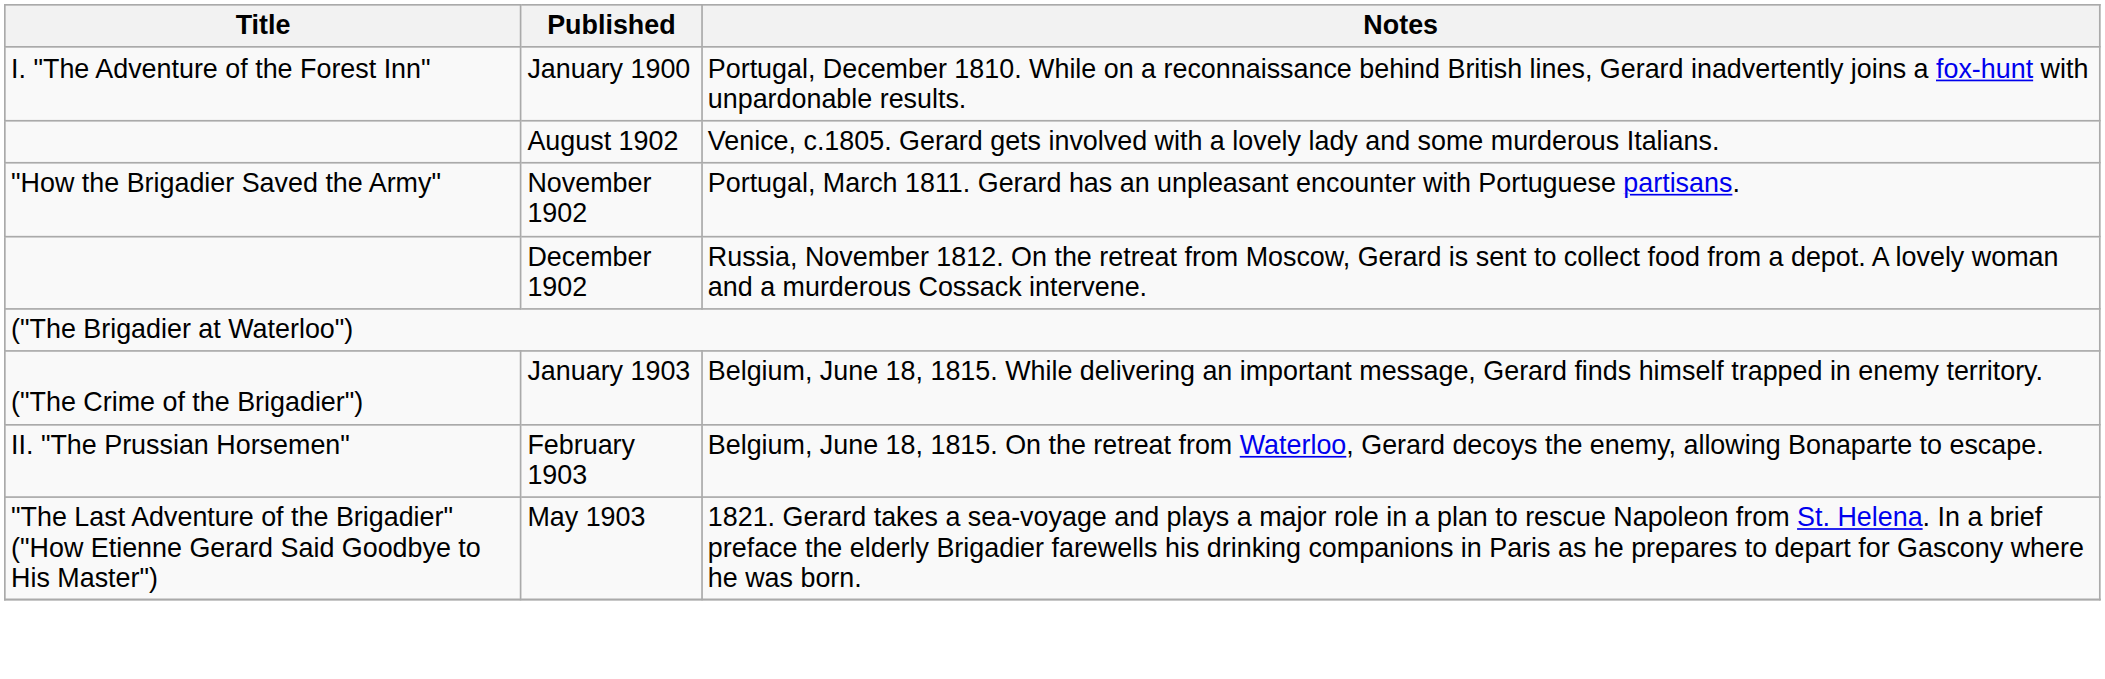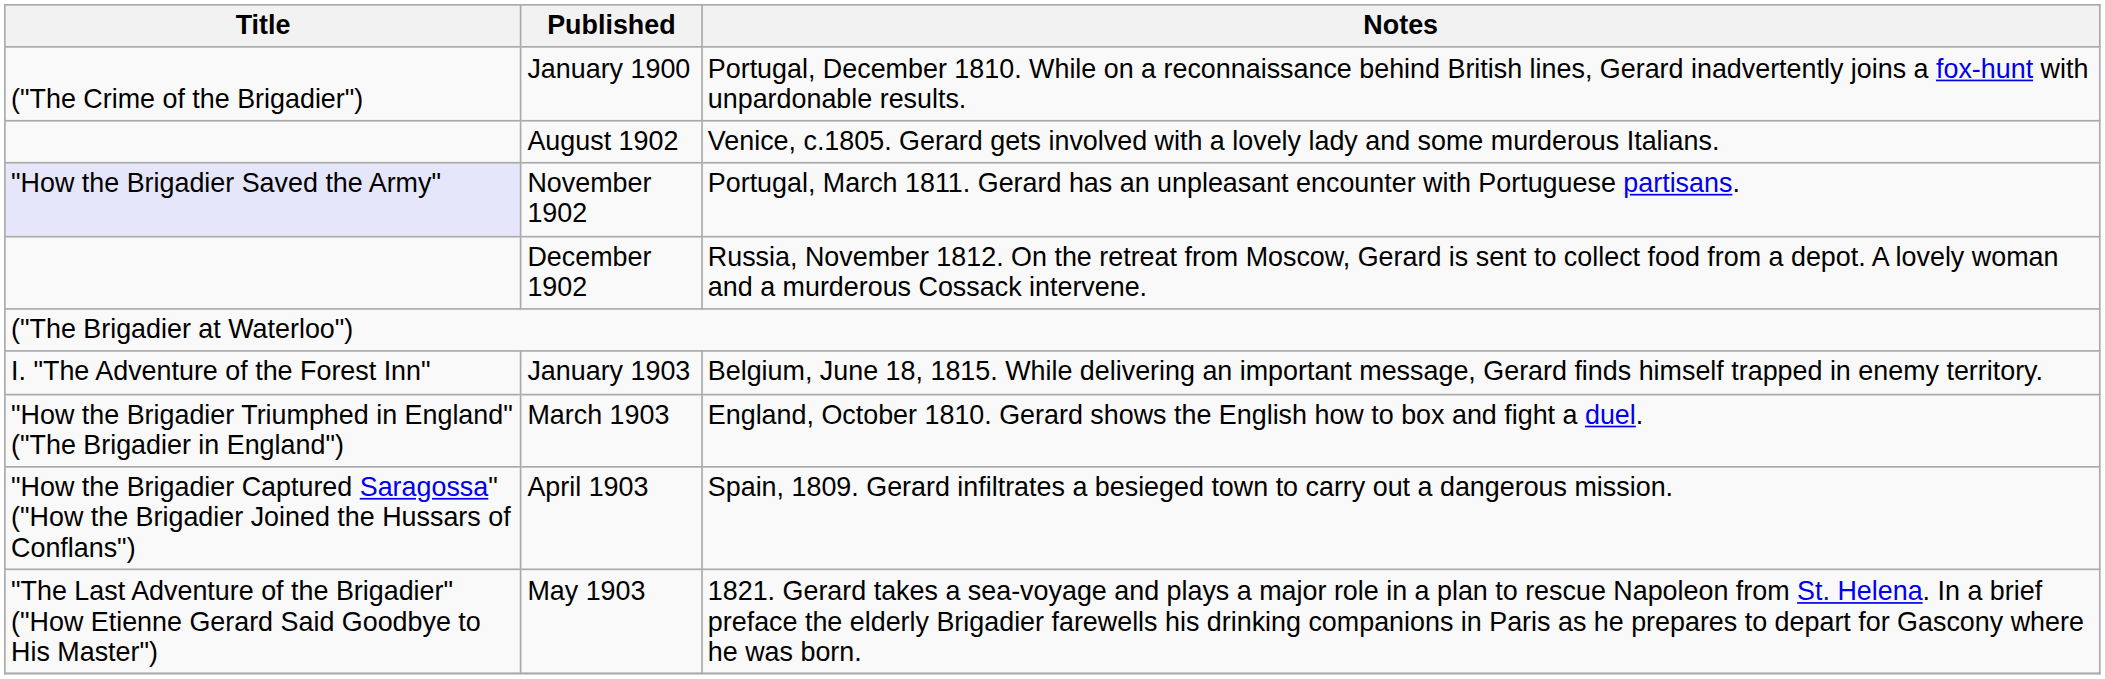January 1900 | Title: I. "The Adventure of the Forest Inn" -> ("The Crime of the Brigadier")
November 1902 | Title: no background -> lavender background
January 1903 | Title: ("The Crime of the Brigadier") -> I. "The Adventure of the Forest Inn"
- row: II. "The Prussian Horsemen" | February 1903 | Belgium, June 18, 1815. On the retreat from Waterloo, Gerard decoys the enemy, allowing Bonaparte to escape.
+ row: "How the Brigadier Triumphed in England" ("The Brigadier in England") | March 1903 | England, October 1810. Gerard shows the English how to box and fight a duel.
+ row: "How the Brigadier Captured Saragossa" ("How the Brigadier Joined the Hussars of Conflans") | April 1903 | Spain, 1809. Gerard infiltrates a besieged town to carry out a dangerous mission.
